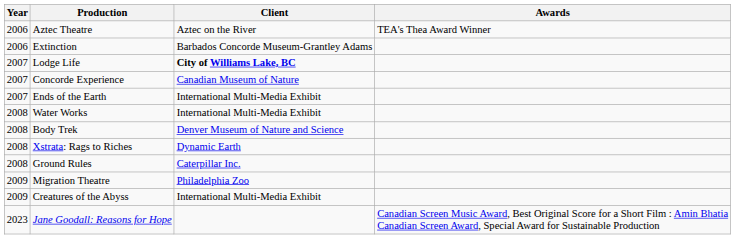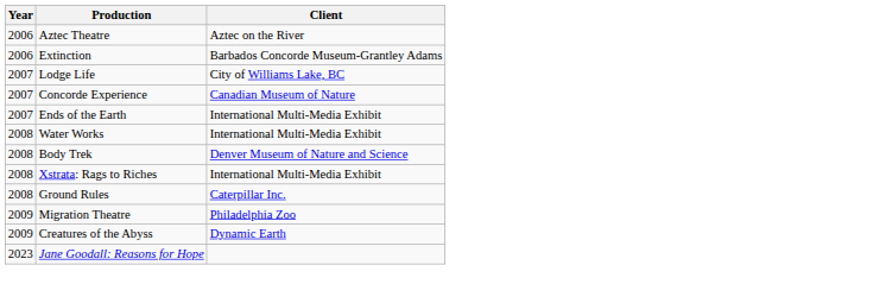- column: Awards | TEA's Thea Award Winner | Canadian Screen Music Award, Best Original Score for a Short Film : Amin Bhatia Canadian Screen Award, Special Award for Sustainable Production
Lodge Life | Client: bold -> normal
Xstrata: Rags to Riches | Client: Dynamic Earth -> International Multi-Media Exhibit
Creatures of the Abyss | Client: International Multi-Media Exhibit -> Dynamic Earth
